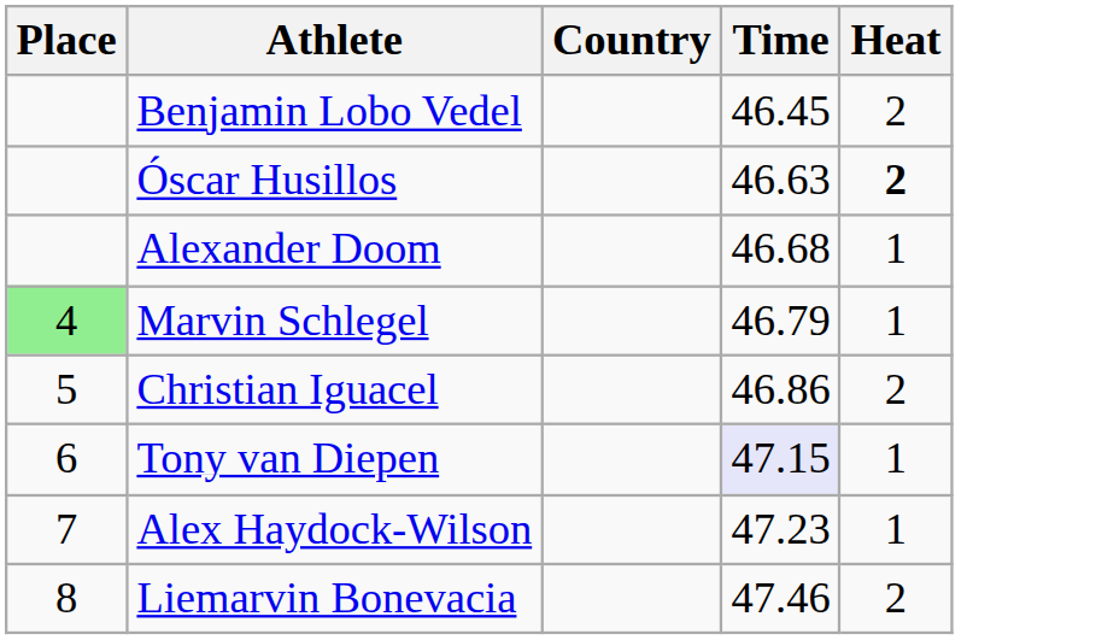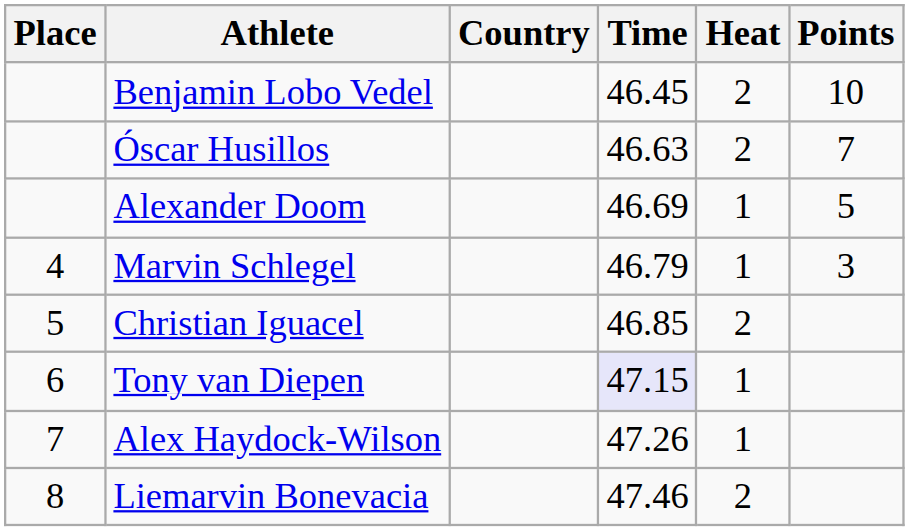+ column: Points | 10 | 7 | 5 | 3
Óscar Husillos | Heat: bold -> normal
Alexander Doom | Time: 46.68 -> 46.69
Marvin Schlegel | Place: lightgreen background -> no background
Christian Iguacel | Time: 46.86 -> 46.85
Alex Haydock-Wilson | Time: 47.23 -> 47.26
